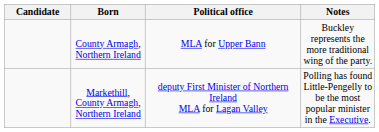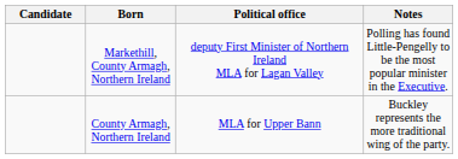rows swapped: County Armagh, Northern Ireland <-> Markethill, County Armagh, Northern Ireland
